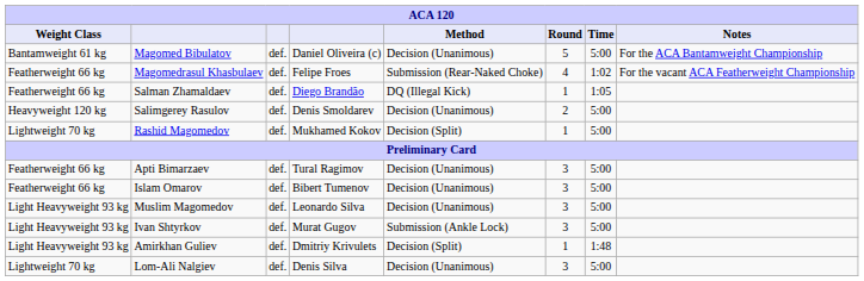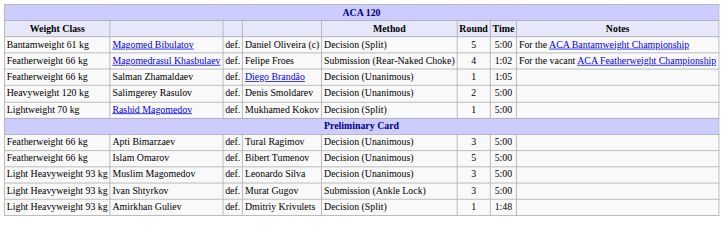Magomed Bibulatov | Method: Decision (Unanimous) -> Decision (Split)
Salman Zhamaldaev | Method: DQ (Illegal Kick) -> Decision (Unanimous)
Islam Omarov | Round: 3 -> 5
- row: Lightweight 70 kg | Lom-Ali Nalgiev | def. | Denis Silva | Decision (Unanimous) | 3 | 5:00
